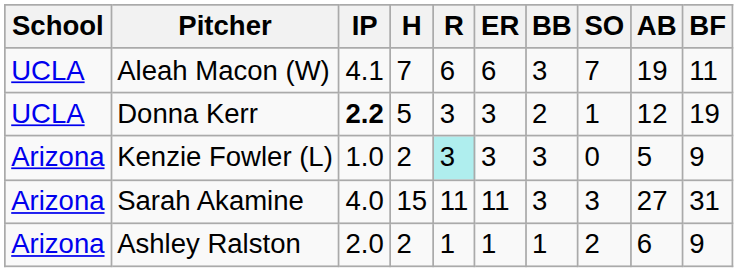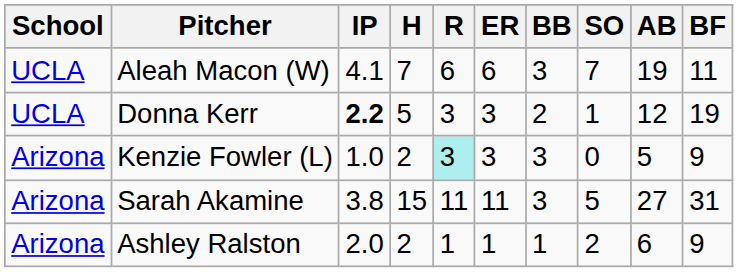Sarah Akamine | IP: 4.0 -> 3.8
Sarah Akamine | SO: 3 -> 5
